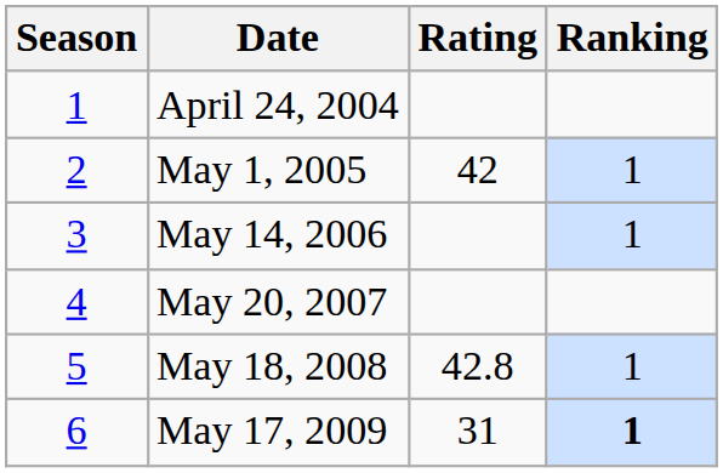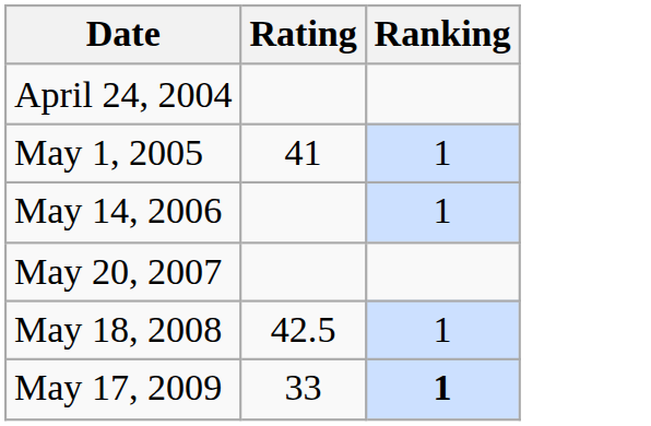- column: Season | 1 | 2 | 3 | 4 | 5 | 6
May 1, 2005 | Rating: 42 -> 41
May 18, 2008 | Rating: 42.8 -> 42.5
May 17, 2009 | Rating: 31 -> 33
